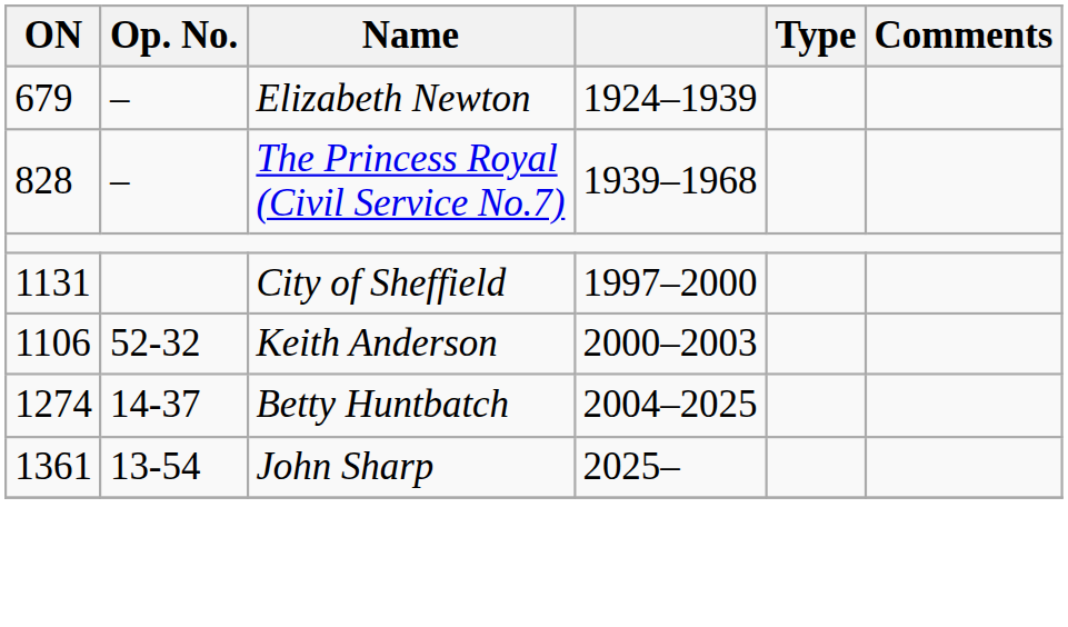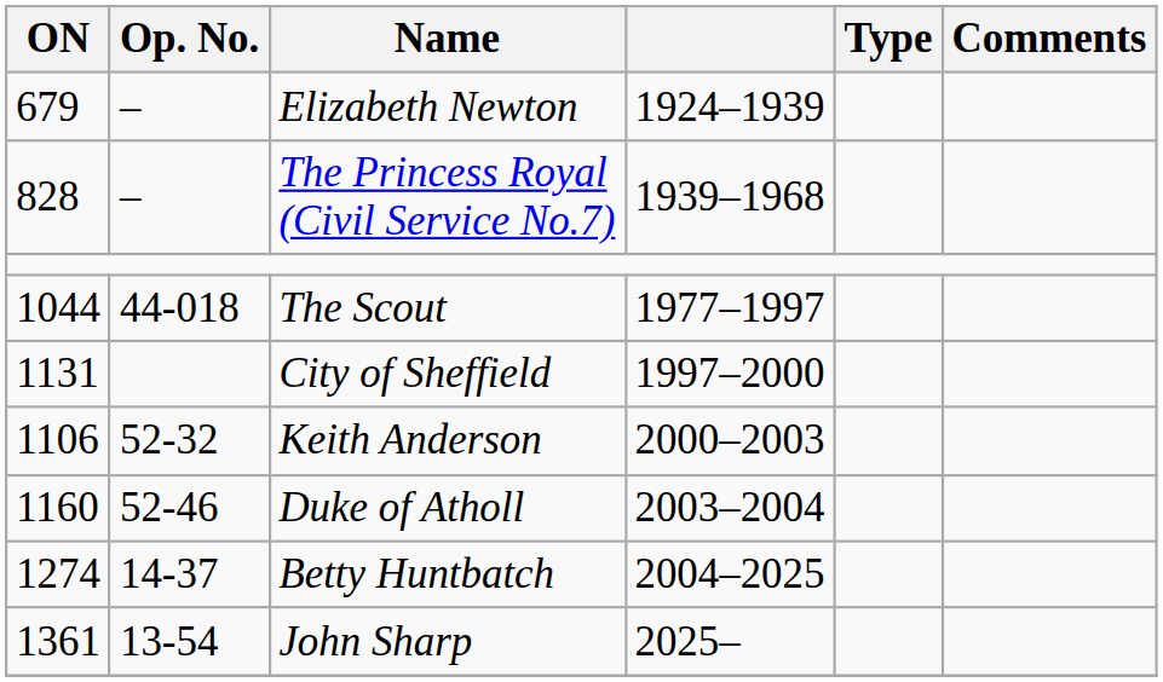+ row: 1044 | 44-018 | The Scout | 1977–1997
+ row: 1160 | 52-46 | Duke of Atholl | 2003–2004
